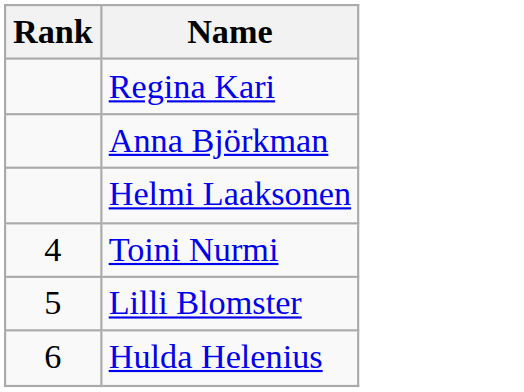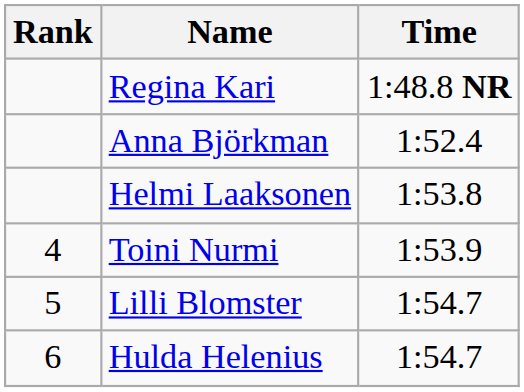+ column: Time | 1:48.8 NR | 1:52.4 | 1:53.8 | 1:53.9 | 1:54.7 | 1:54.7
